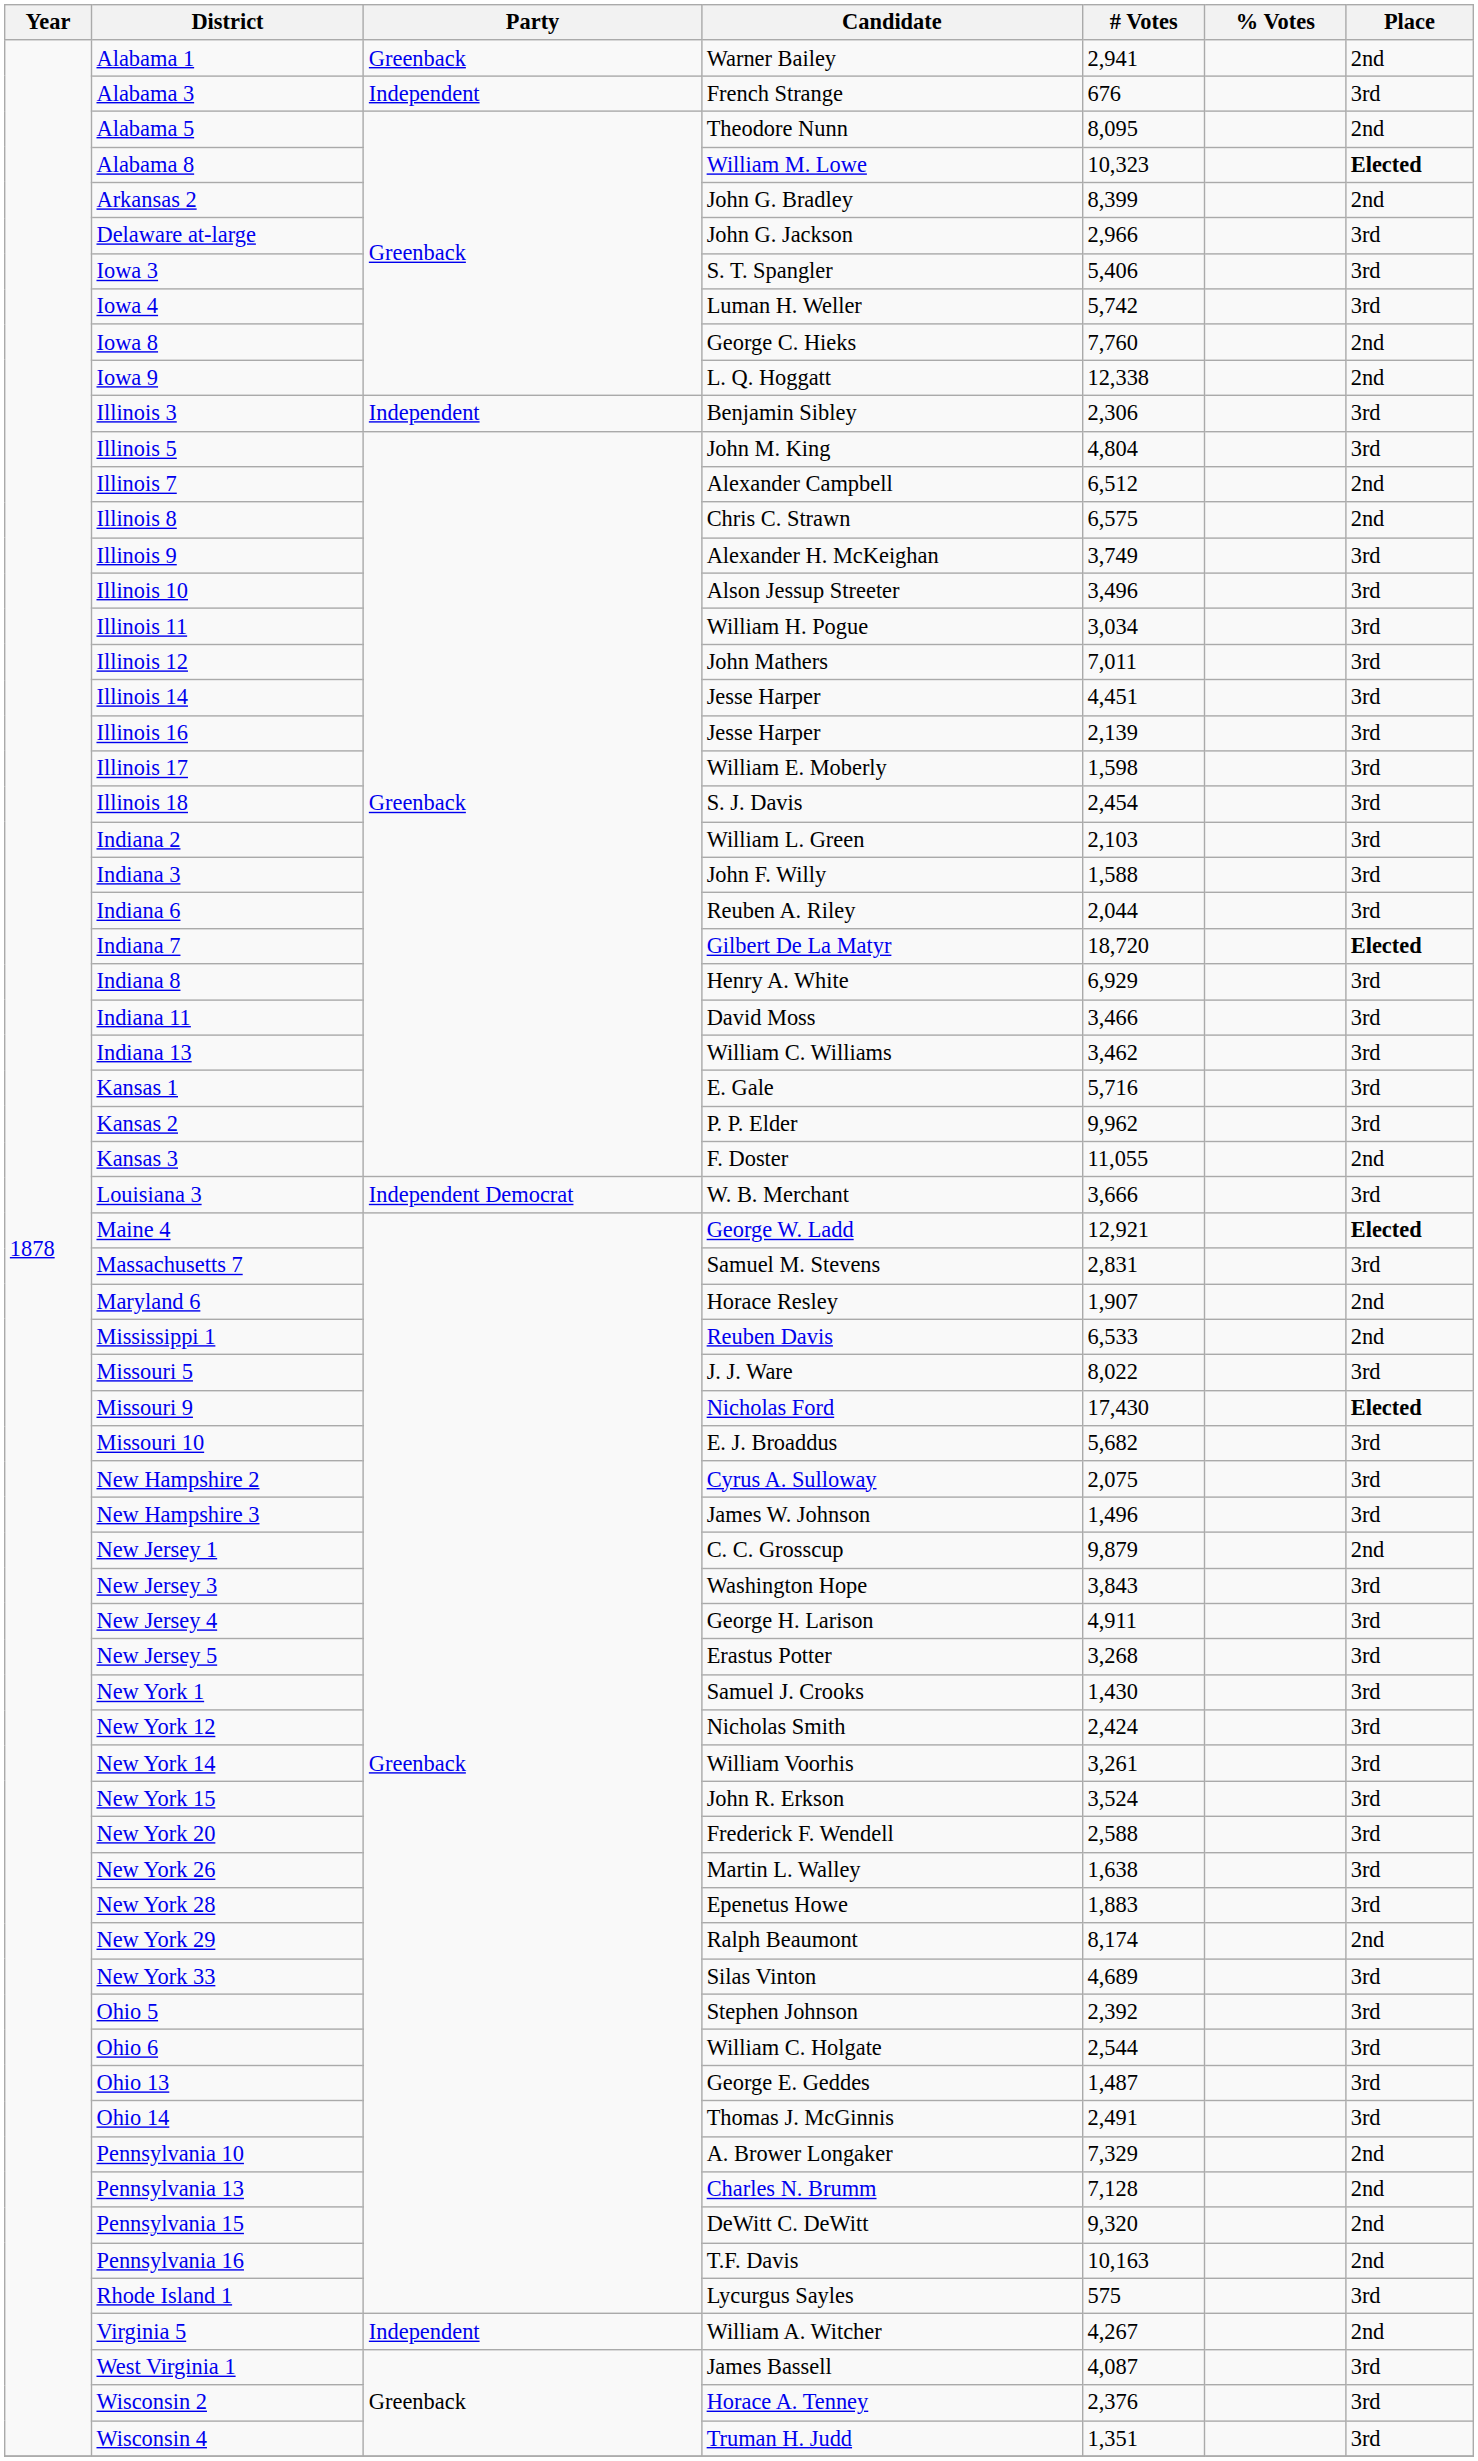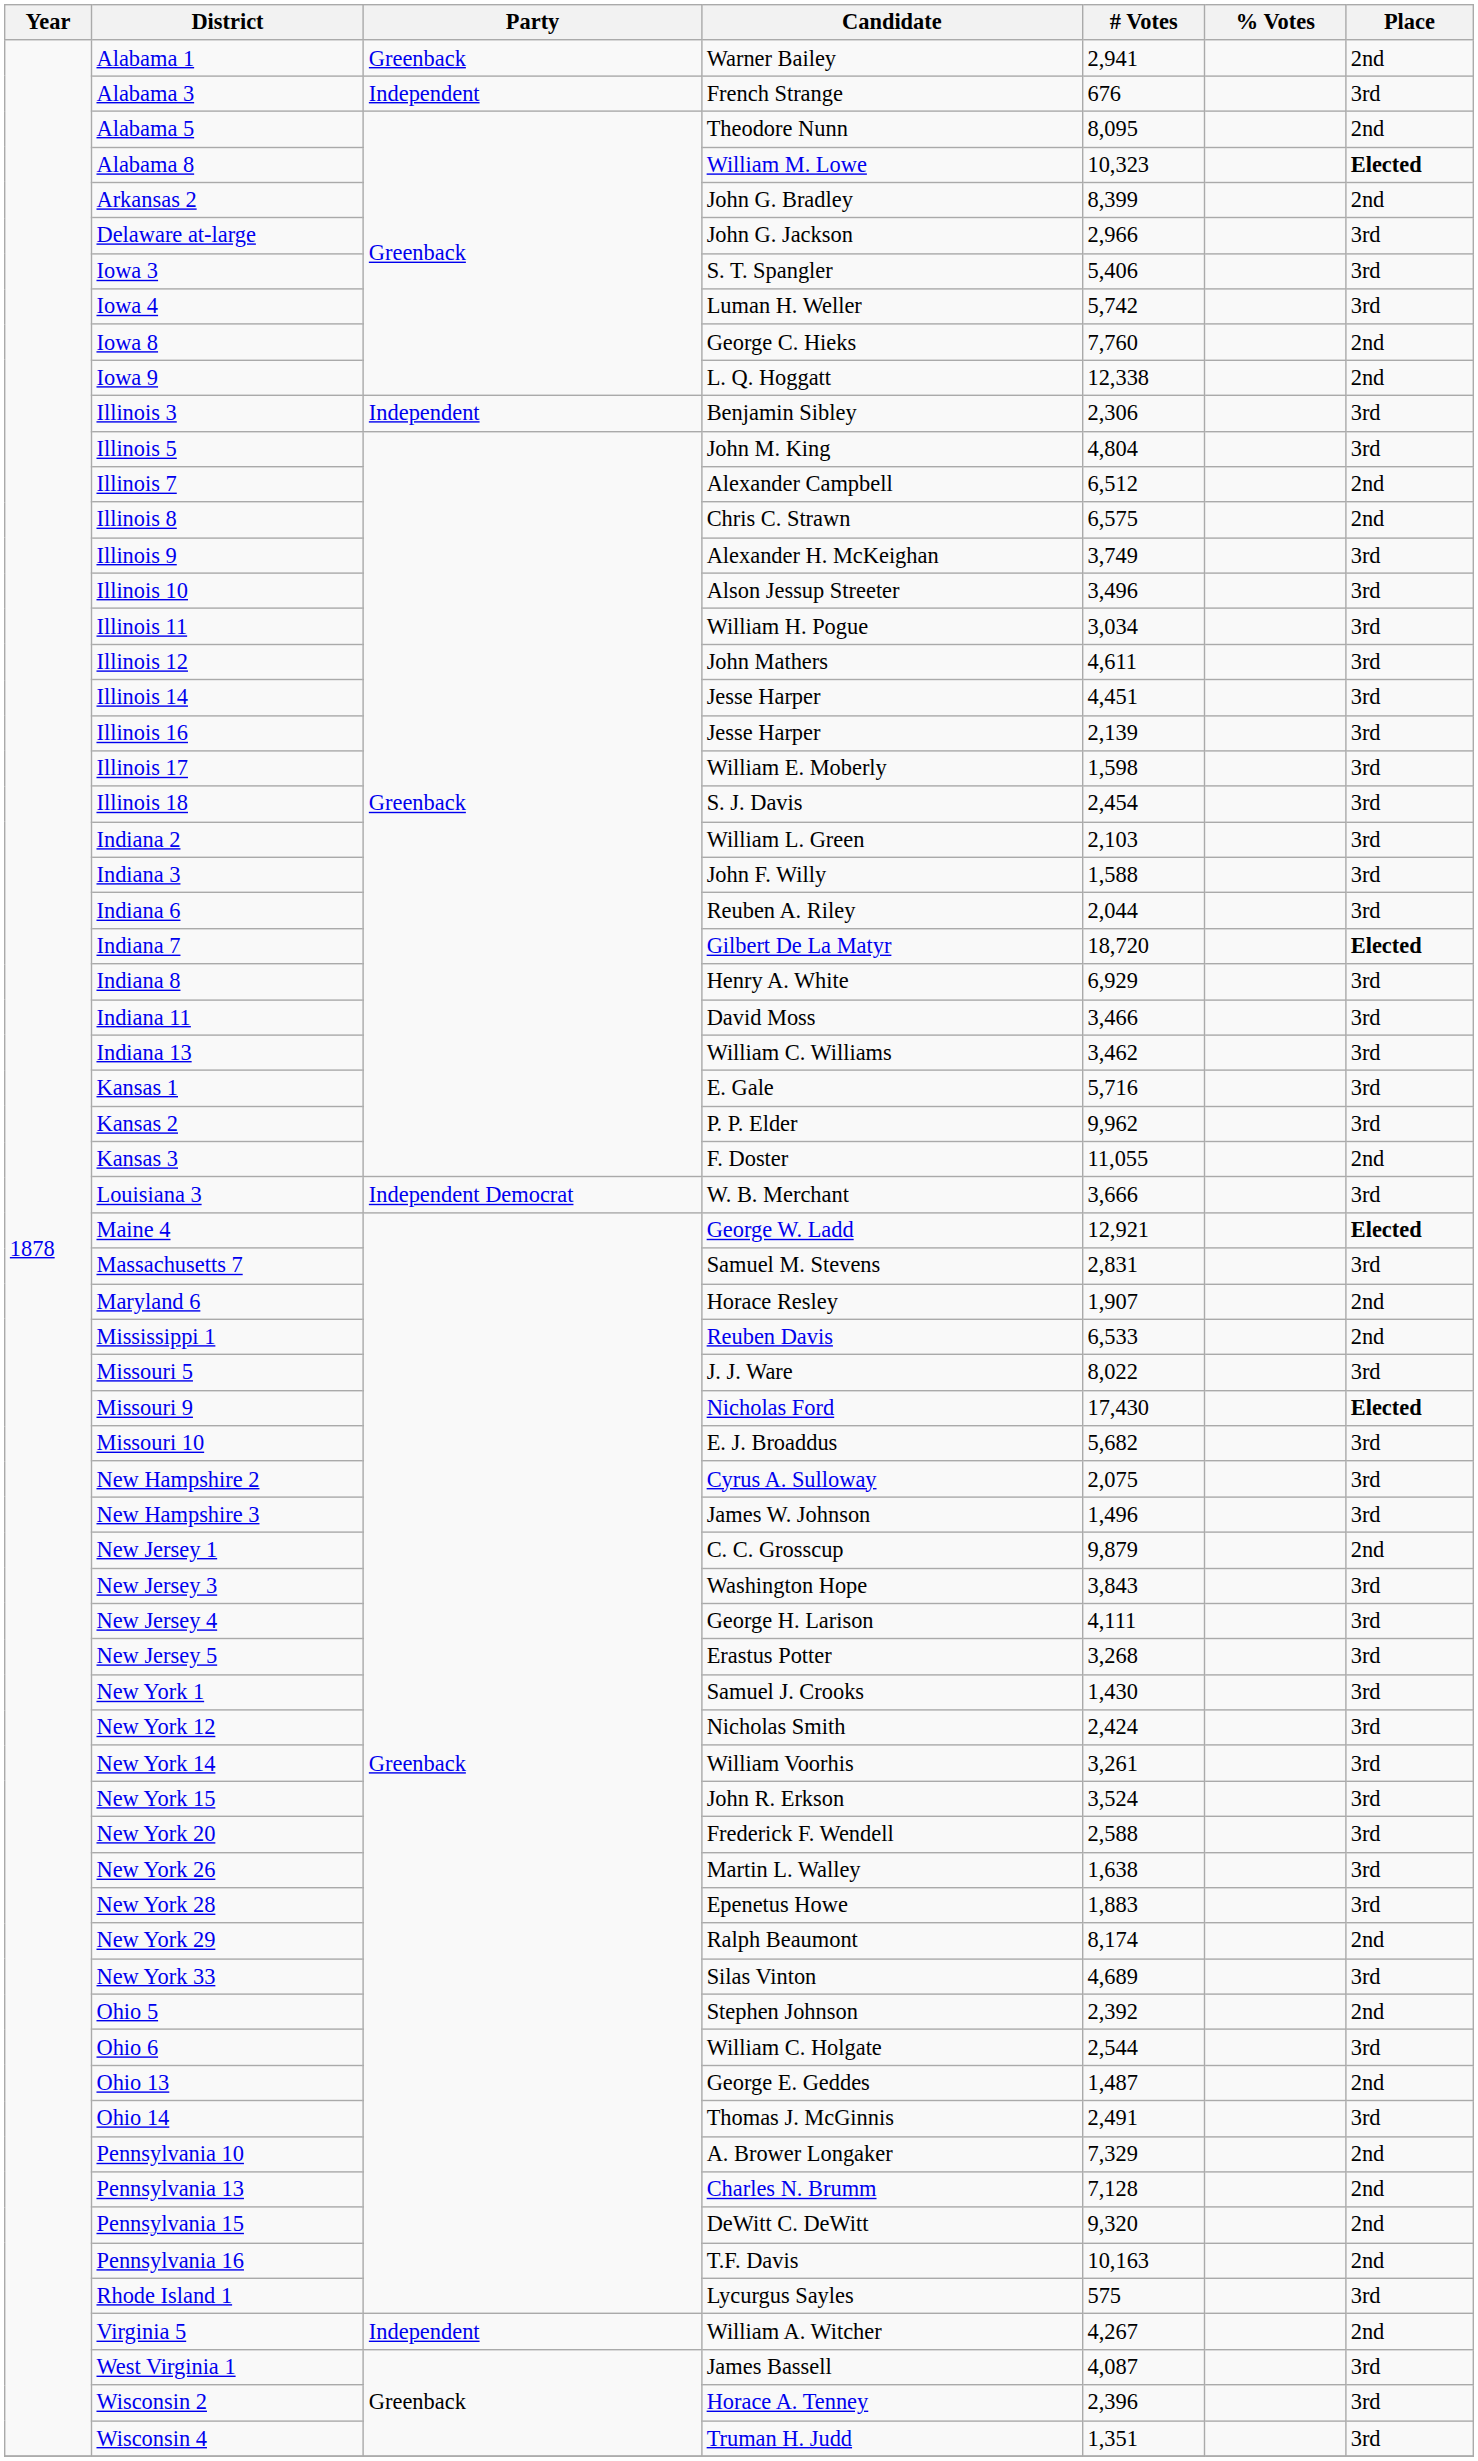Illinois 12 | # Votes: 7,011 -> 4,611
New Jersey 4 | # Votes: 4,911 -> 4,111
Ohio 5 | Place: 3rd -> 2nd
Ohio 13 | Place: 3rd -> 2nd
Wisconsin 2 | # Votes: 2,376 -> 2,396
